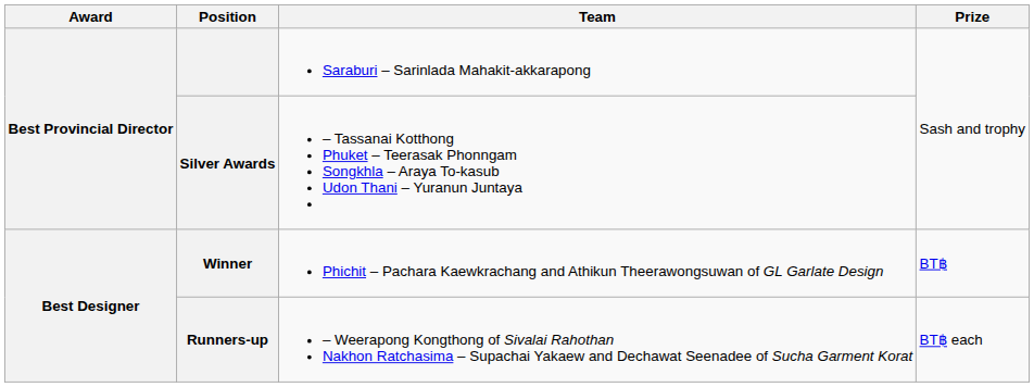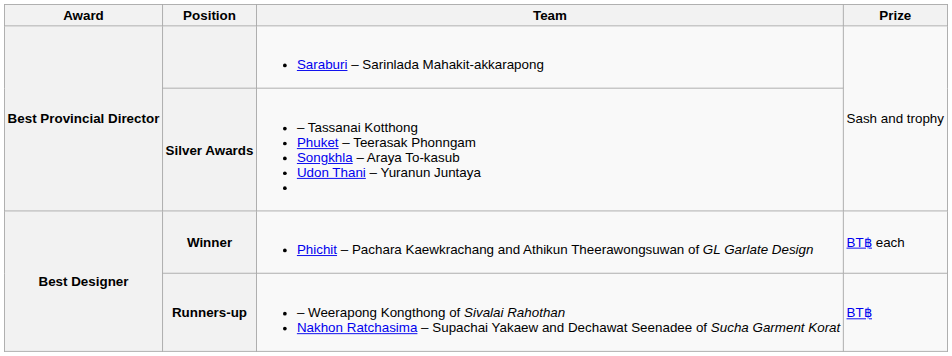Winner | Prize: BT฿ -> BT฿ each
Runners-up | Prize: BT฿ each -> BT฿
